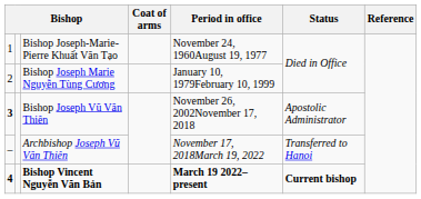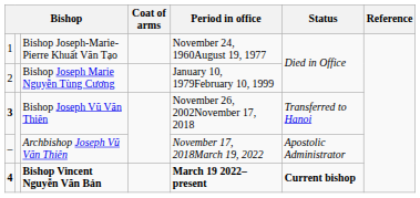Bishop Joseph Vũ Văn Thiên | Status: Apostolic Administrator -> Transferred to Hanoi
Archbishop Joseph Vũ Văn Thiên | Status: Transferred to Hanoi -> Apostolic Administrator
